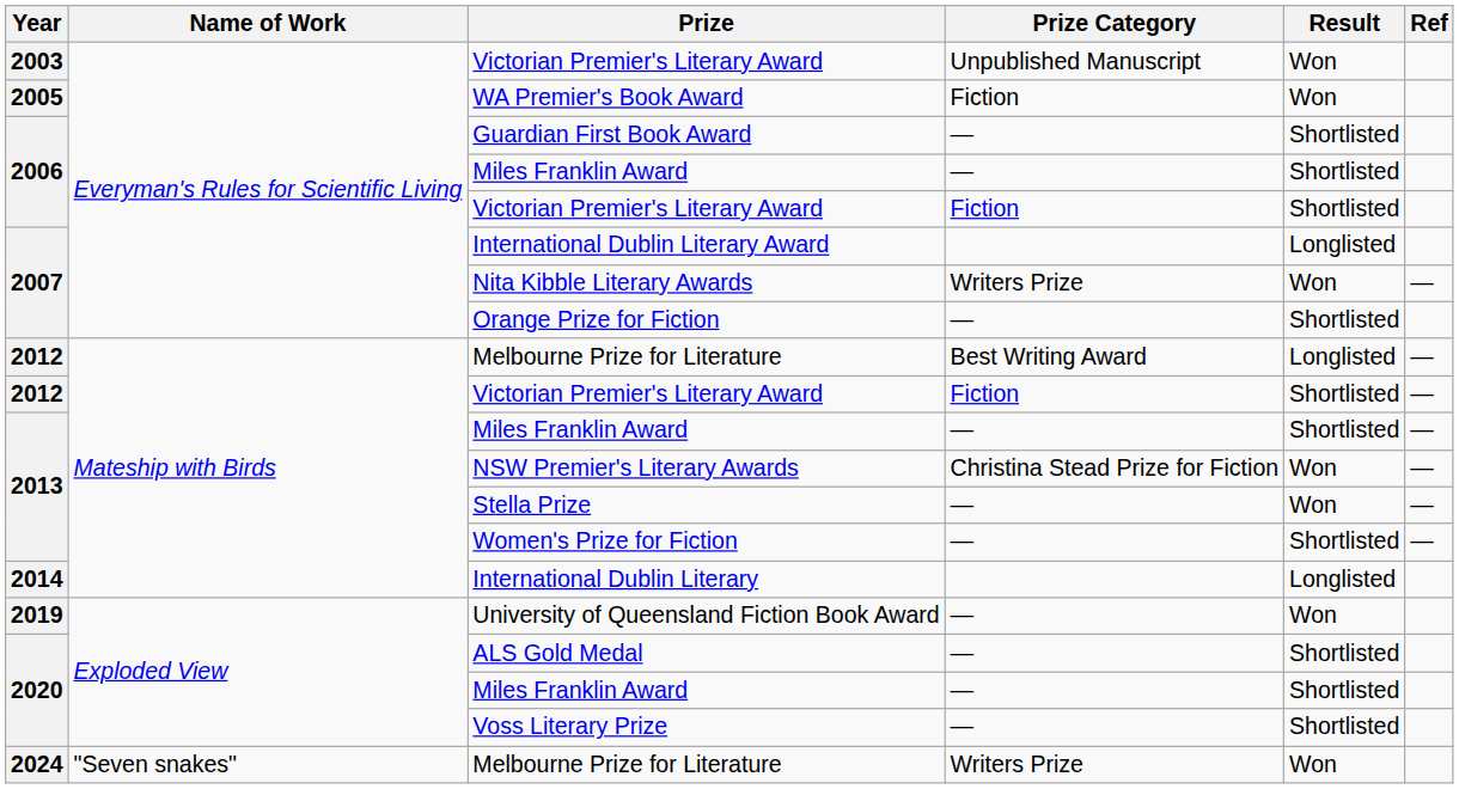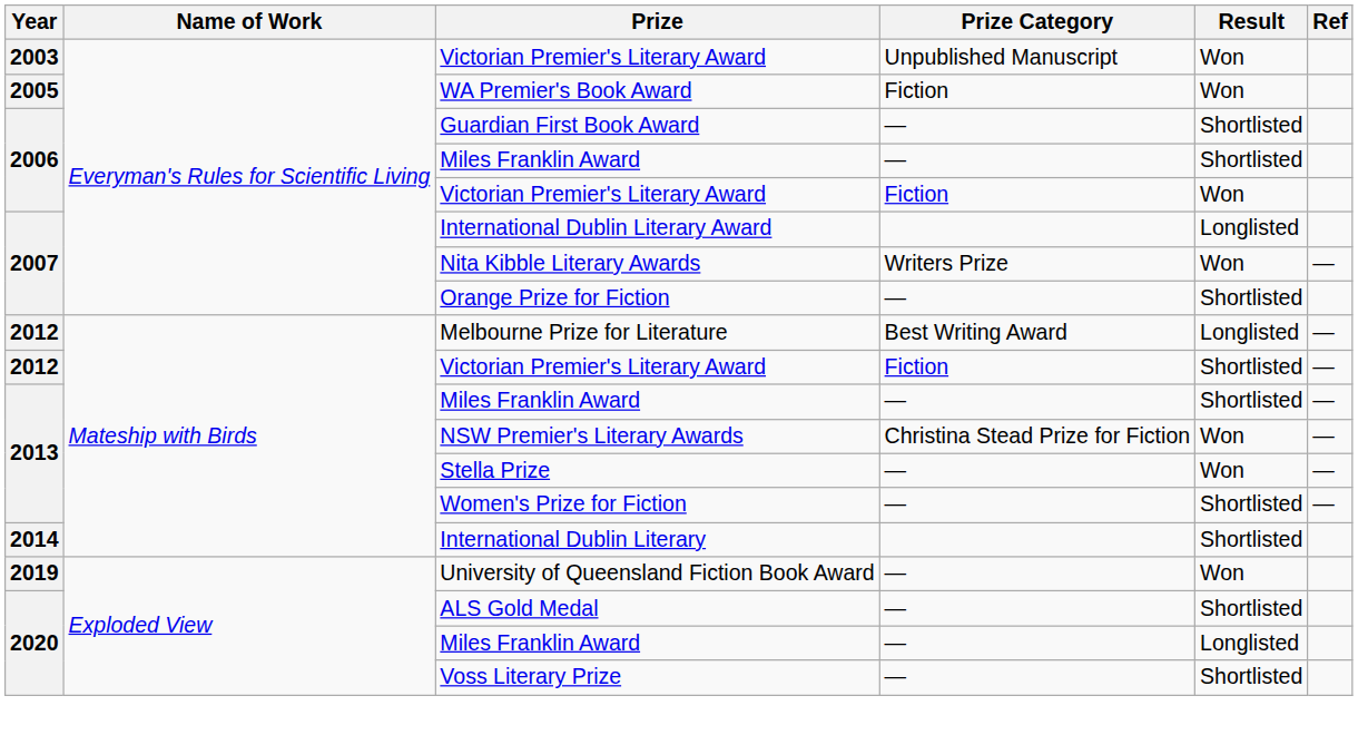2006 / Victorian Premier's Literary Award | Result: Shortlisted -> Won
International Dublin Literary | Result: Longlisted -> Shortlisted
2020 / Miles Franklin Award | Result: Shortlisted -> Longlisted
- row: 2024 | "Seven snakes" | Melbourne Prize for Literature | Writers Prize | Won
